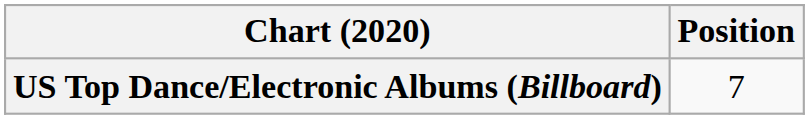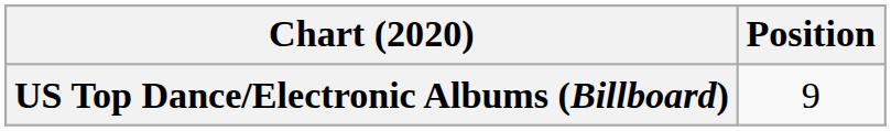US Top Dance/Electronic Albums (Billboard) | Position: 7 -> 9
